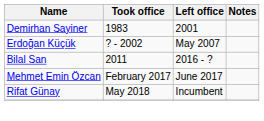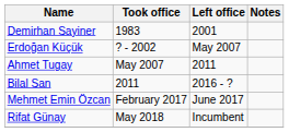+ row: Ahmet Tugay | May 2007 | 2011
